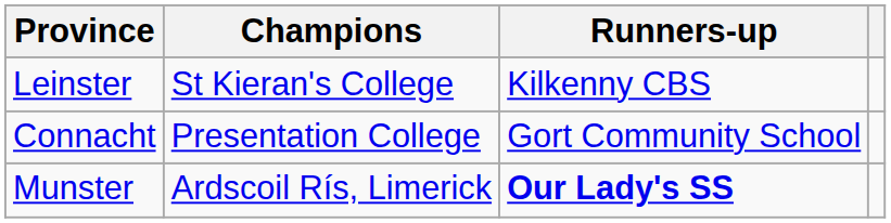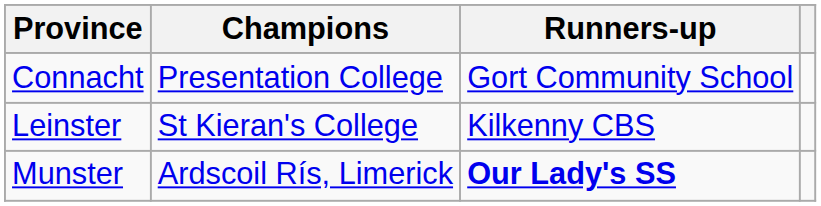rows swapped: Connacht <-> Leinster
